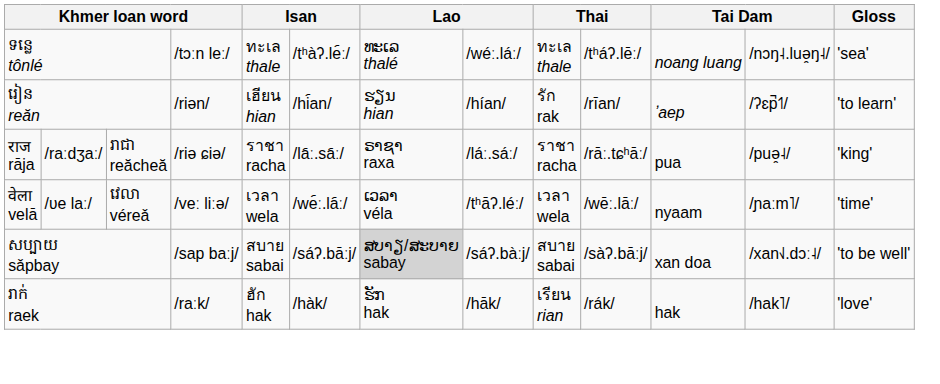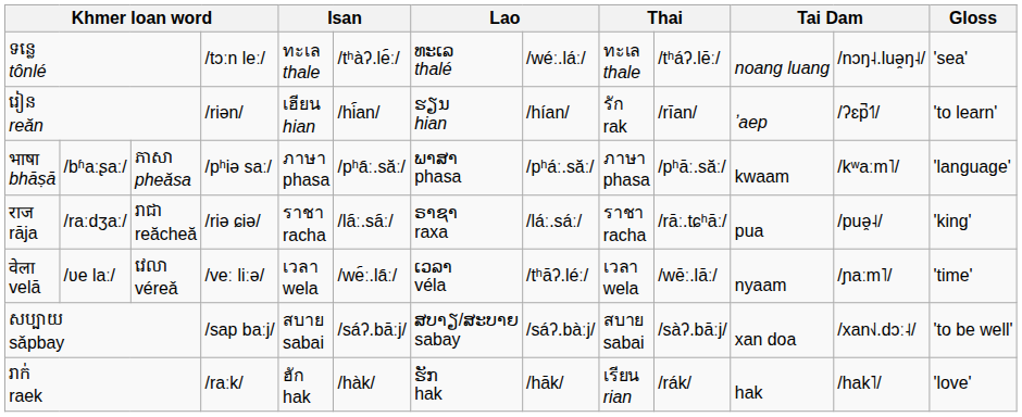+ row: भाषा bhāṣā | /bʱaːʂaː/ | ភាសា pheăsa | /pʰiə saː/ | ภาษา phasa | /pʰa᷇ː.săː/ | ພາສາ phasa | /pʰáː.săː/ | ภาษา phasa | /pʰāː.săː/ | kwaam | /kʷaːm˥/ | 'language'
សប្បាយ sǎpbay | column 7: lightgrey background -> no background
